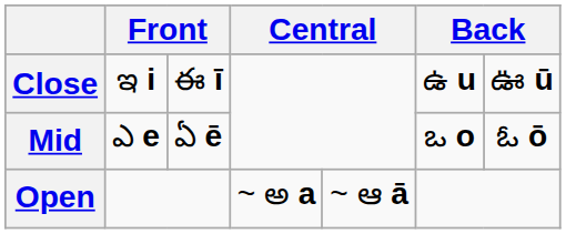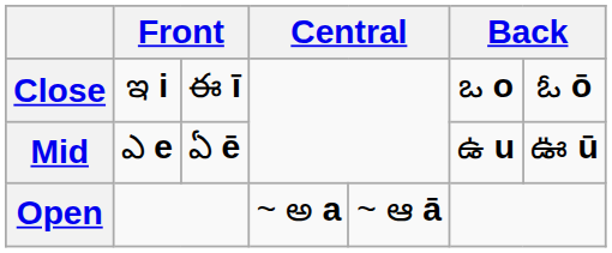Close | column 6: ఉ u -> ఒ o
Close | column 7: ఊ ū -> ఓ ō
Mid | column 6: ఒ o -> ఉ u
Mid | column 7: ఓ ō -> ఊ ū
